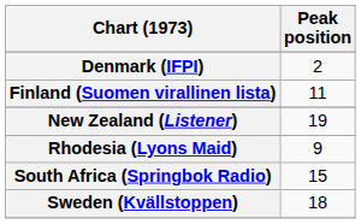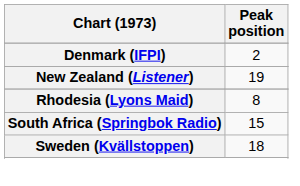- row: Finland (Suomen virallinen lista) | 11
Rhodesia (Lyons Maid) | Peak position: 9 -> 8
